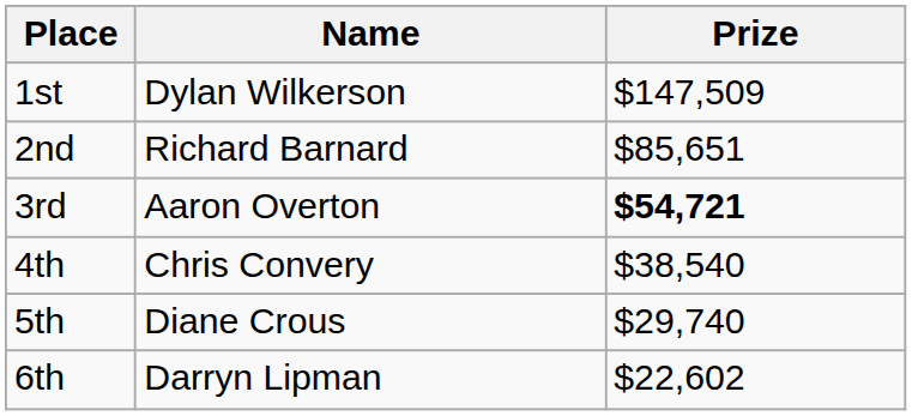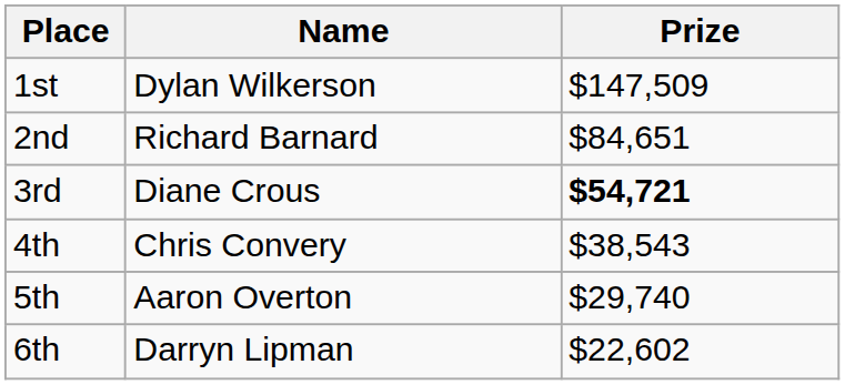2nd | Prize: $85,651 -> $84,651
3rd | Name: Aaron Overton -> Diane Crous
4th | Prize: $38,540 -> $38,543
5th | Name: Diane Crous -> Aaron Overton
